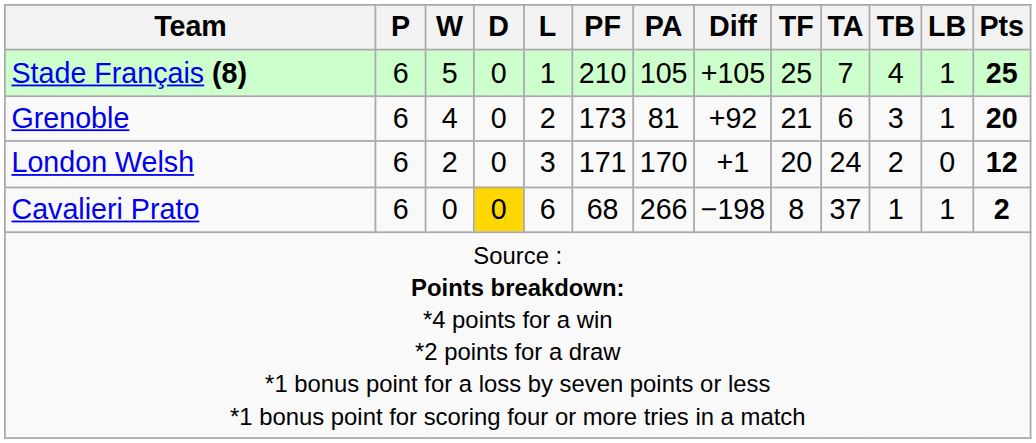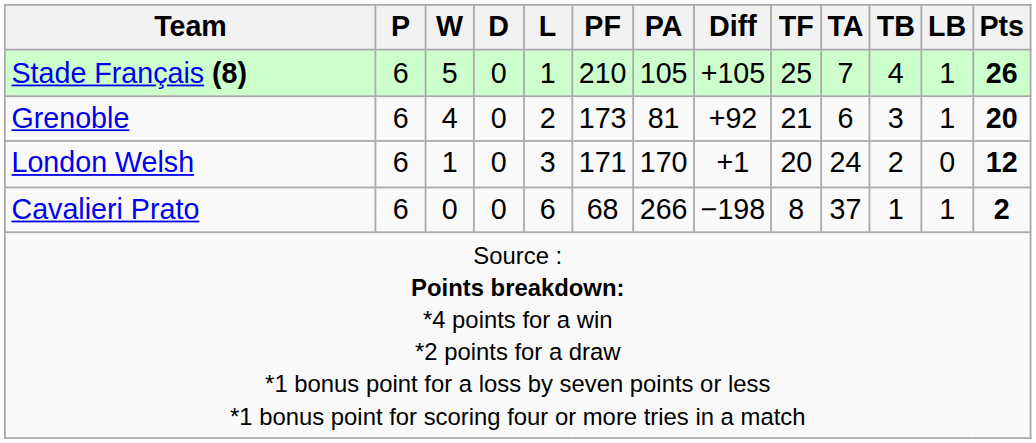Stade Français (8) | Pts: 25 -> 26
London Welsh | W: 2 -> 1
Cavalieri Prato | D: gold background -> no background
